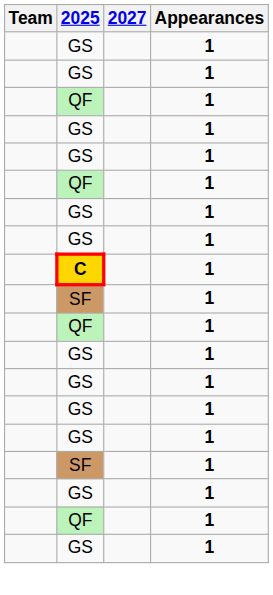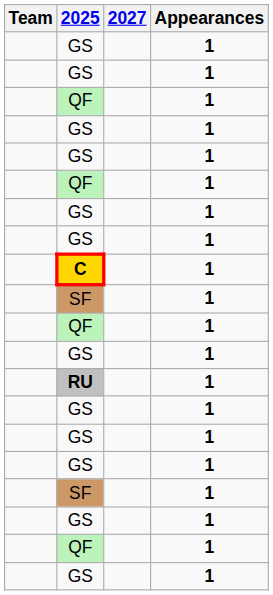+ row: RU | 1
